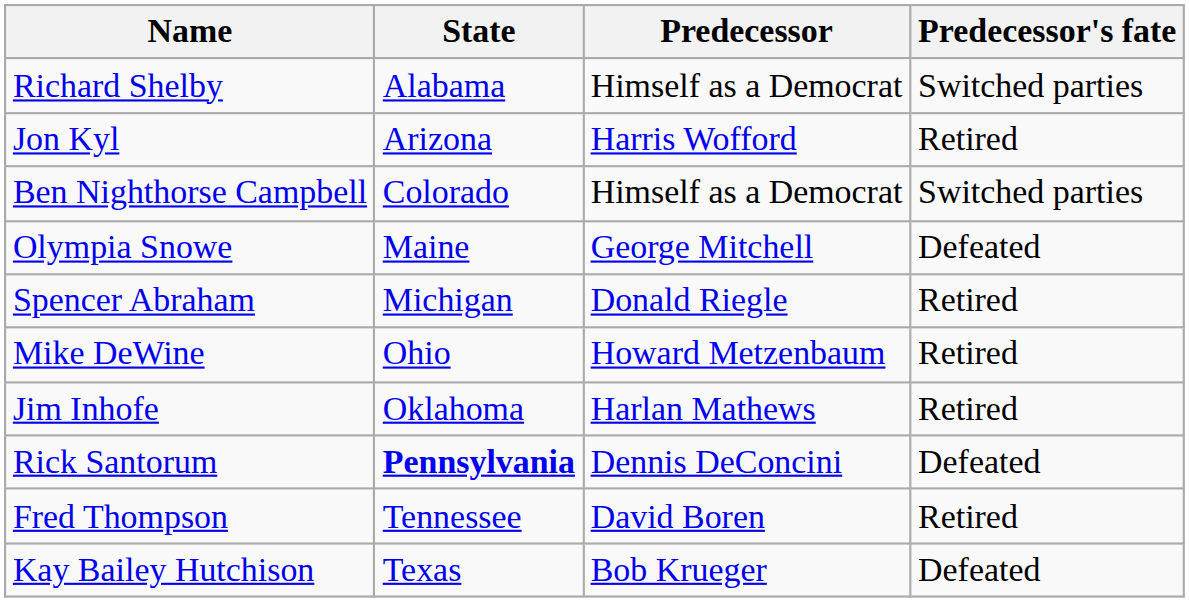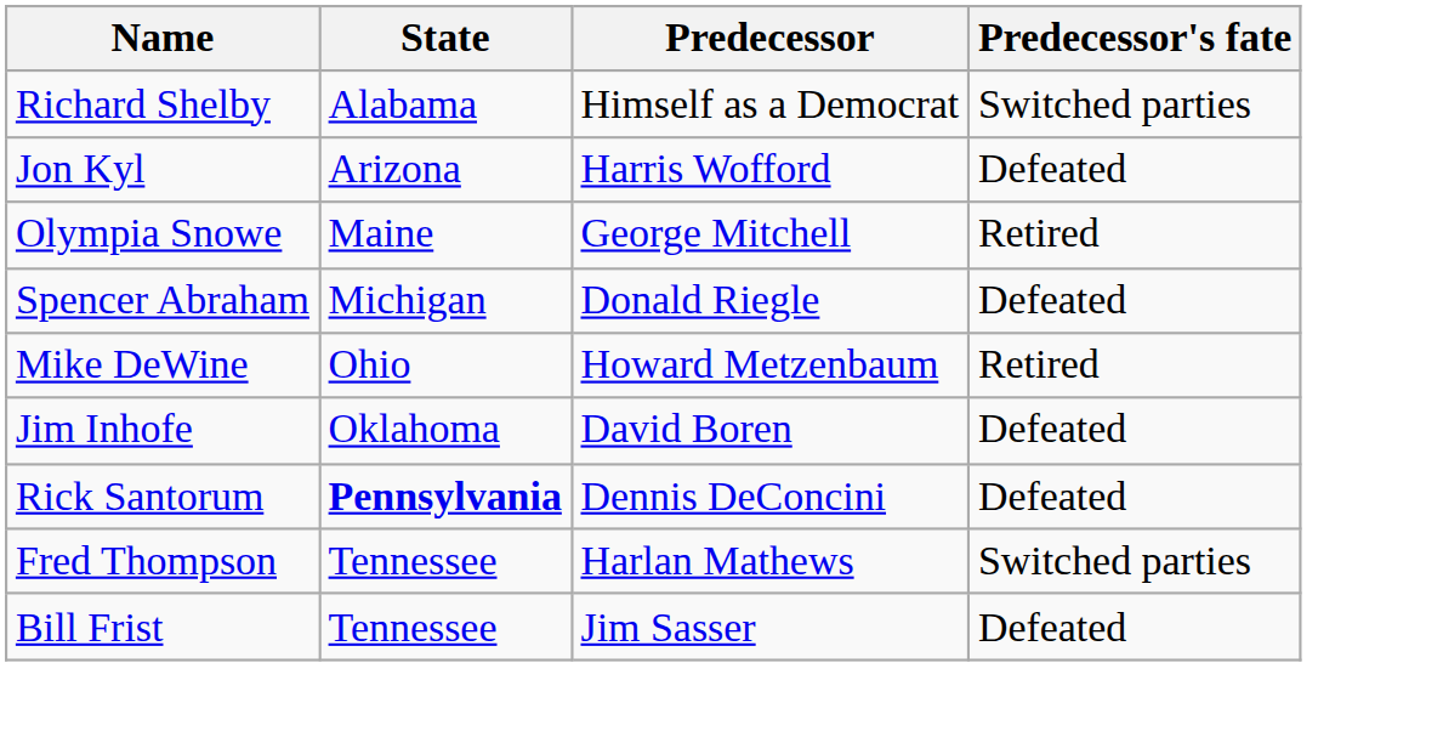Jon Kyl | Predecessor's fate: Retired -> Defeated
- row: Ben Nighthorse Campbell | Colorado | Himself as a Democrat | Switched parties
Olympia Snowe | Predecessor's fate: Defeated -> Retired
Spencer Abraham | Predecessor's fate: Retired -> Defeated
Jim Inhofe | Predecessor: Harlan Mathews -> David Boren
Jim Inhofe | Predecessor's fate: Retired -> Defeated
Fred Thompson | Predecessor: David Boren -> Harlan Mathews
Fred Thompson | Predecessor's fate: Retired -> Switched parties
+ row: Bill Frist | Tennessee | Jim Sasser | Defeated
- row: Kay Bailey Hutchison | Texas | Bob Krueger | Defeated
